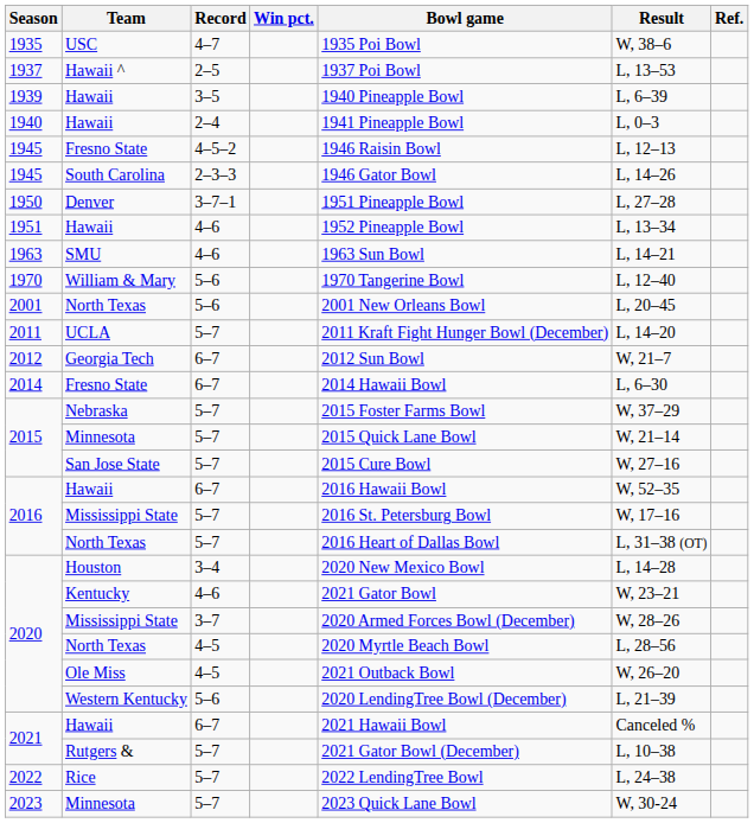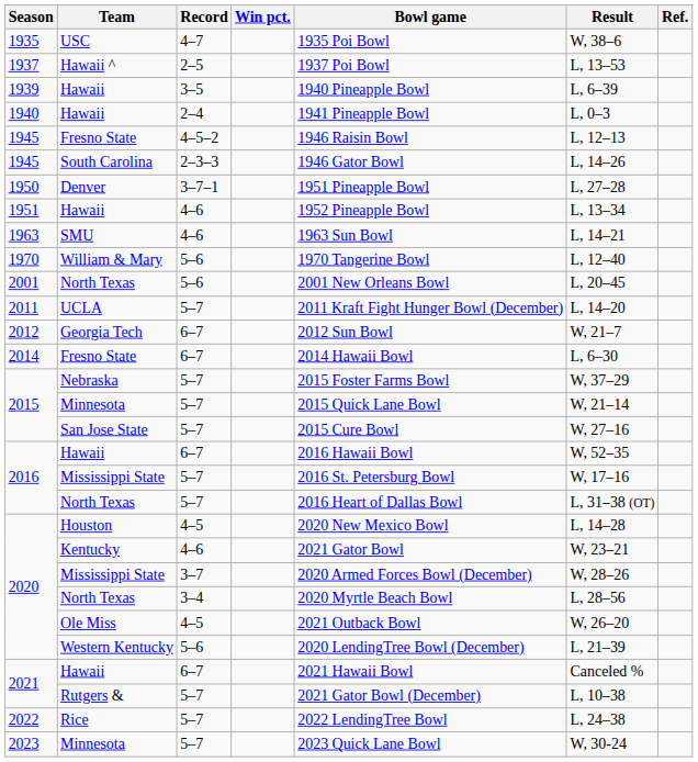Houston | Record: 3–4 -> 4–5
2020 / North Texas | Record: 4–5 -> 3–4
